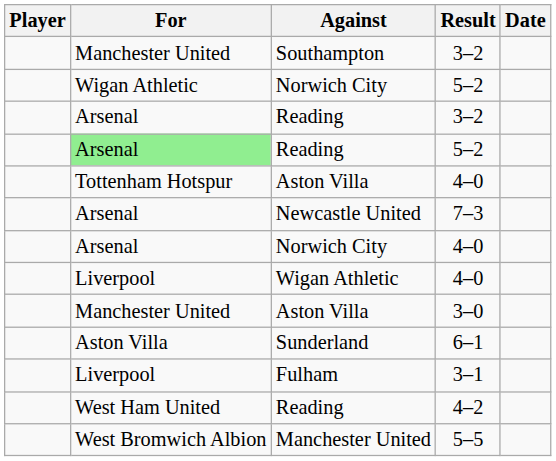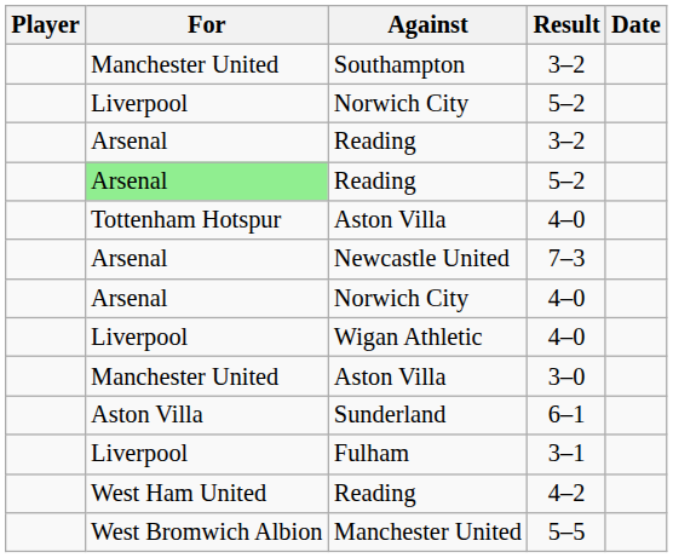Norwich City / 5–2 | For: Wigan Athletic -> Liverpool
